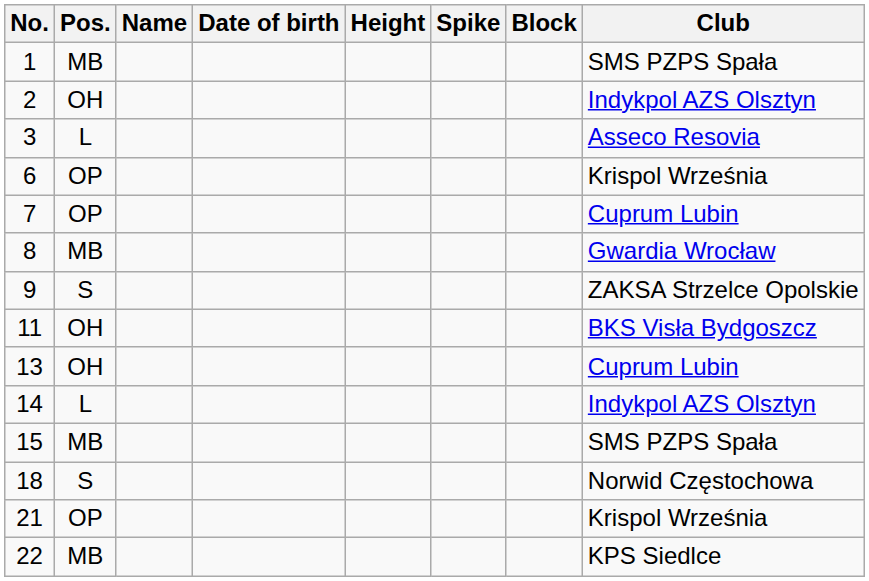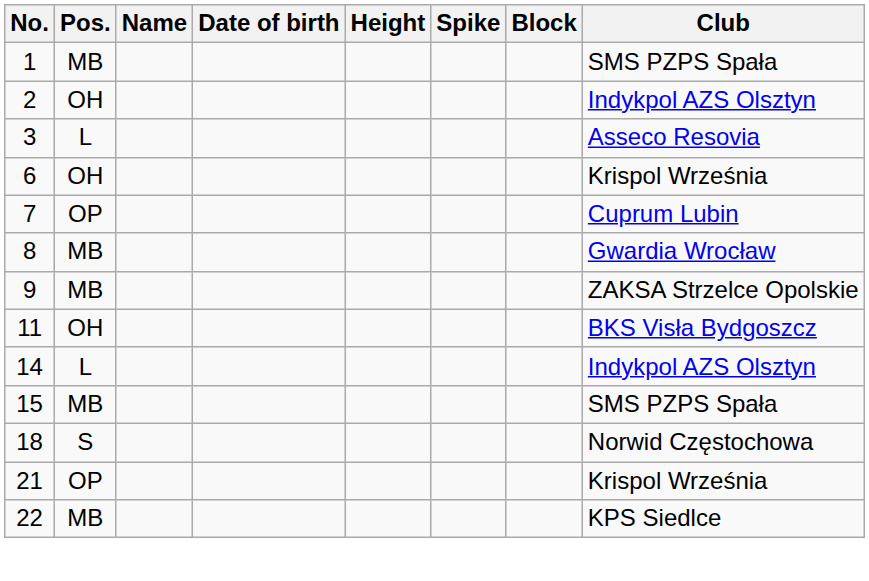6 | Pos.: OP -> OH
9 | Pos.: S -> MB
- row: 13 | OH | Cuprum Lubin
